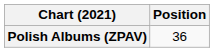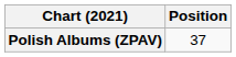Polish Albums (ZPAV) | Position: 36 -> 37
